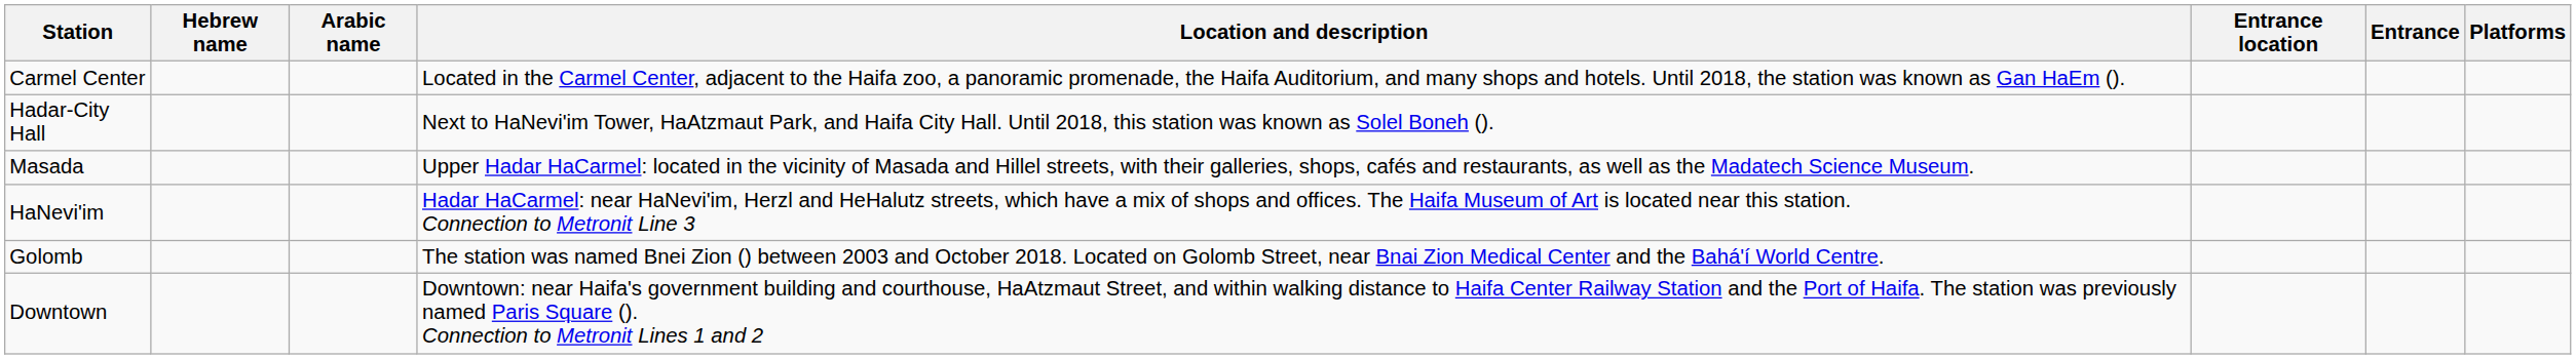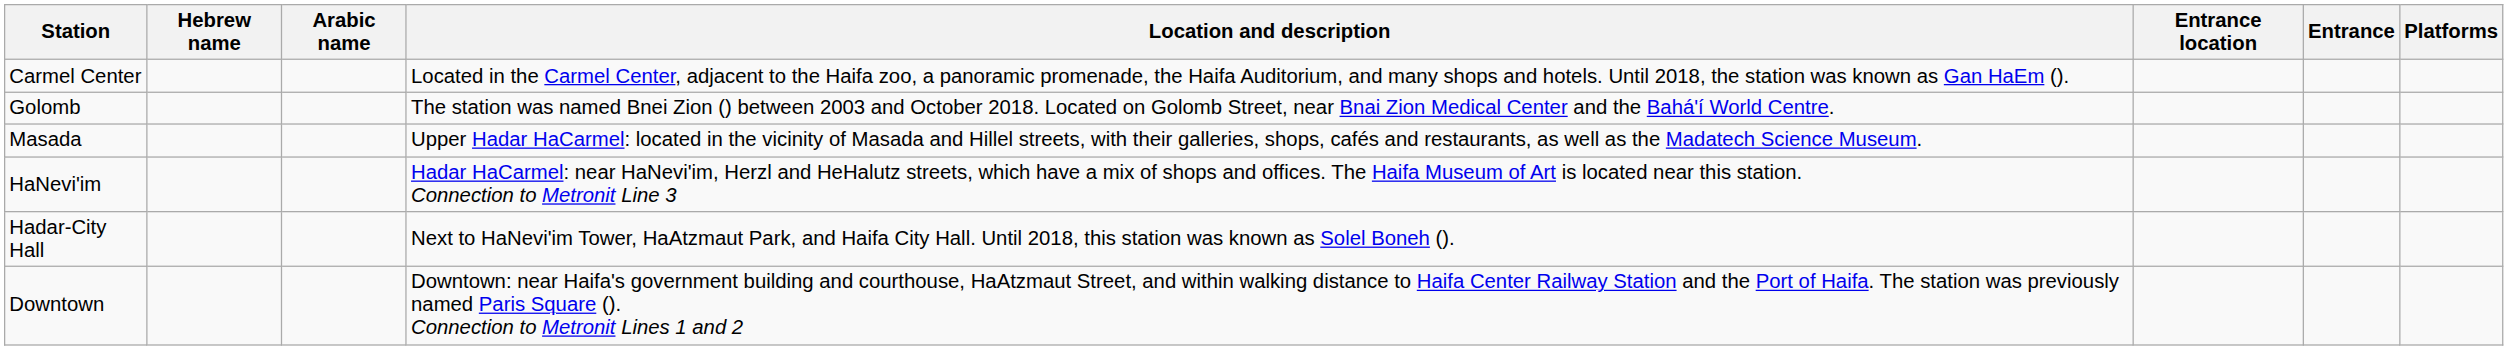rows swapped: Golomb <-> Hadar-City Hall
